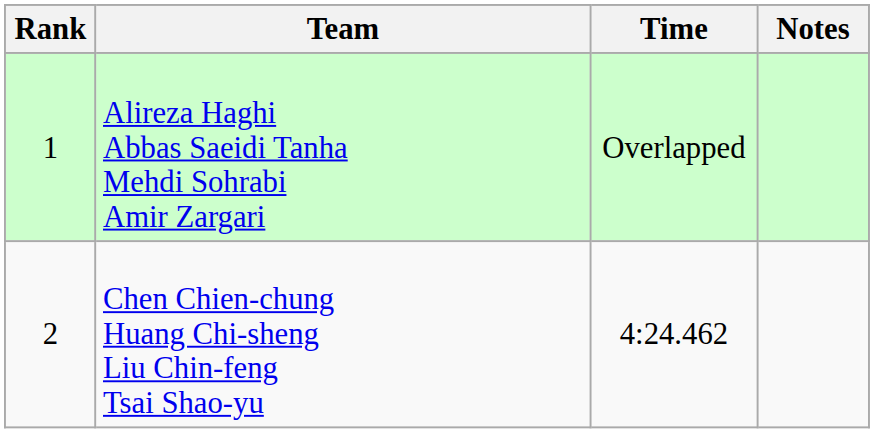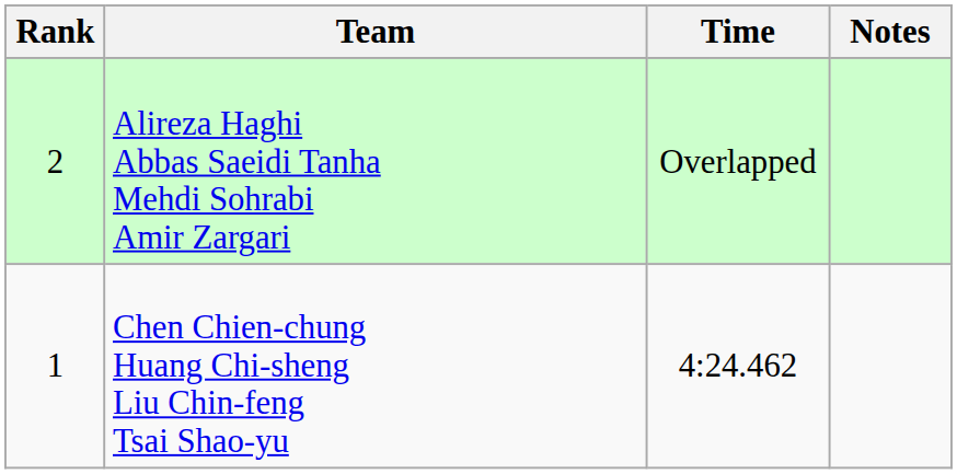Alireza Haghi Abbas Saeidi Tanha Mehdi Sohrabi Amir Zargari | Rank: 1 -> 2
Chen Chien-chung Huang Chi-sheng Liu Chin-feng Tsai Shao-yu | Rank: 2 -> 1
